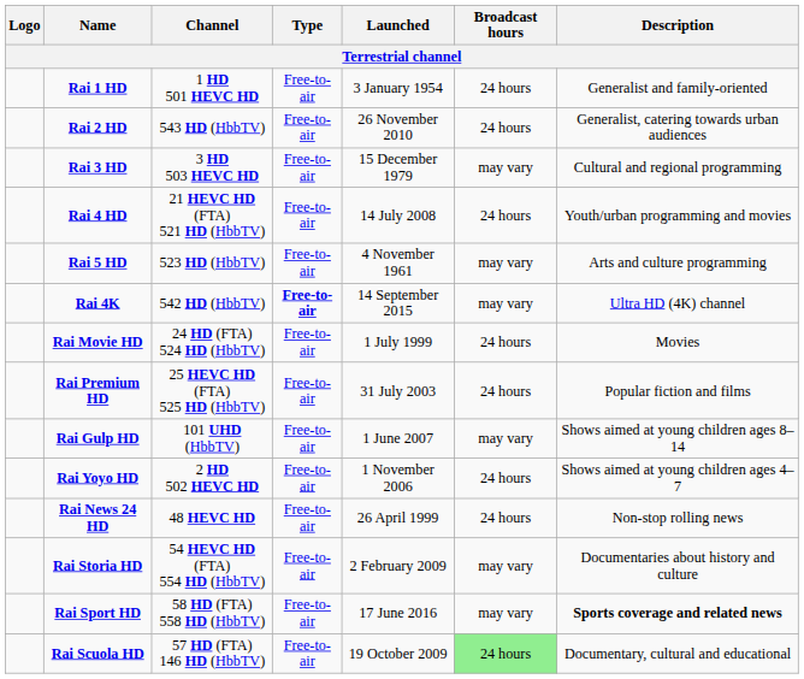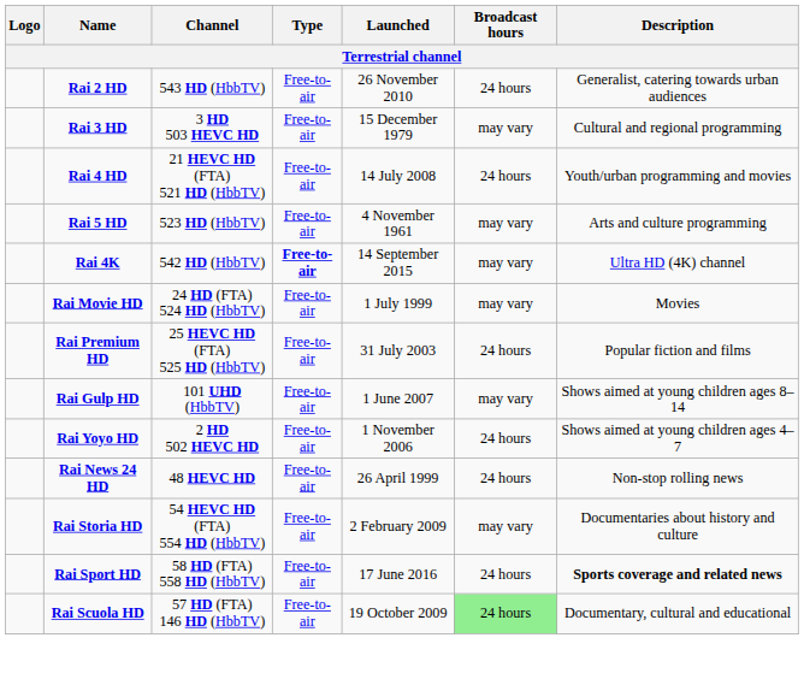- row: Rai 1 HD | 1 HD 501 HEVC HD | Free-to-air | 3 January 1954 | 24 hours | Generalist and family-oriented
Rai Movie HD | Broadcast hours: 24 hours -> may vary
Rai Sport HD | Broadcast hours: may vary -> 24 hours
